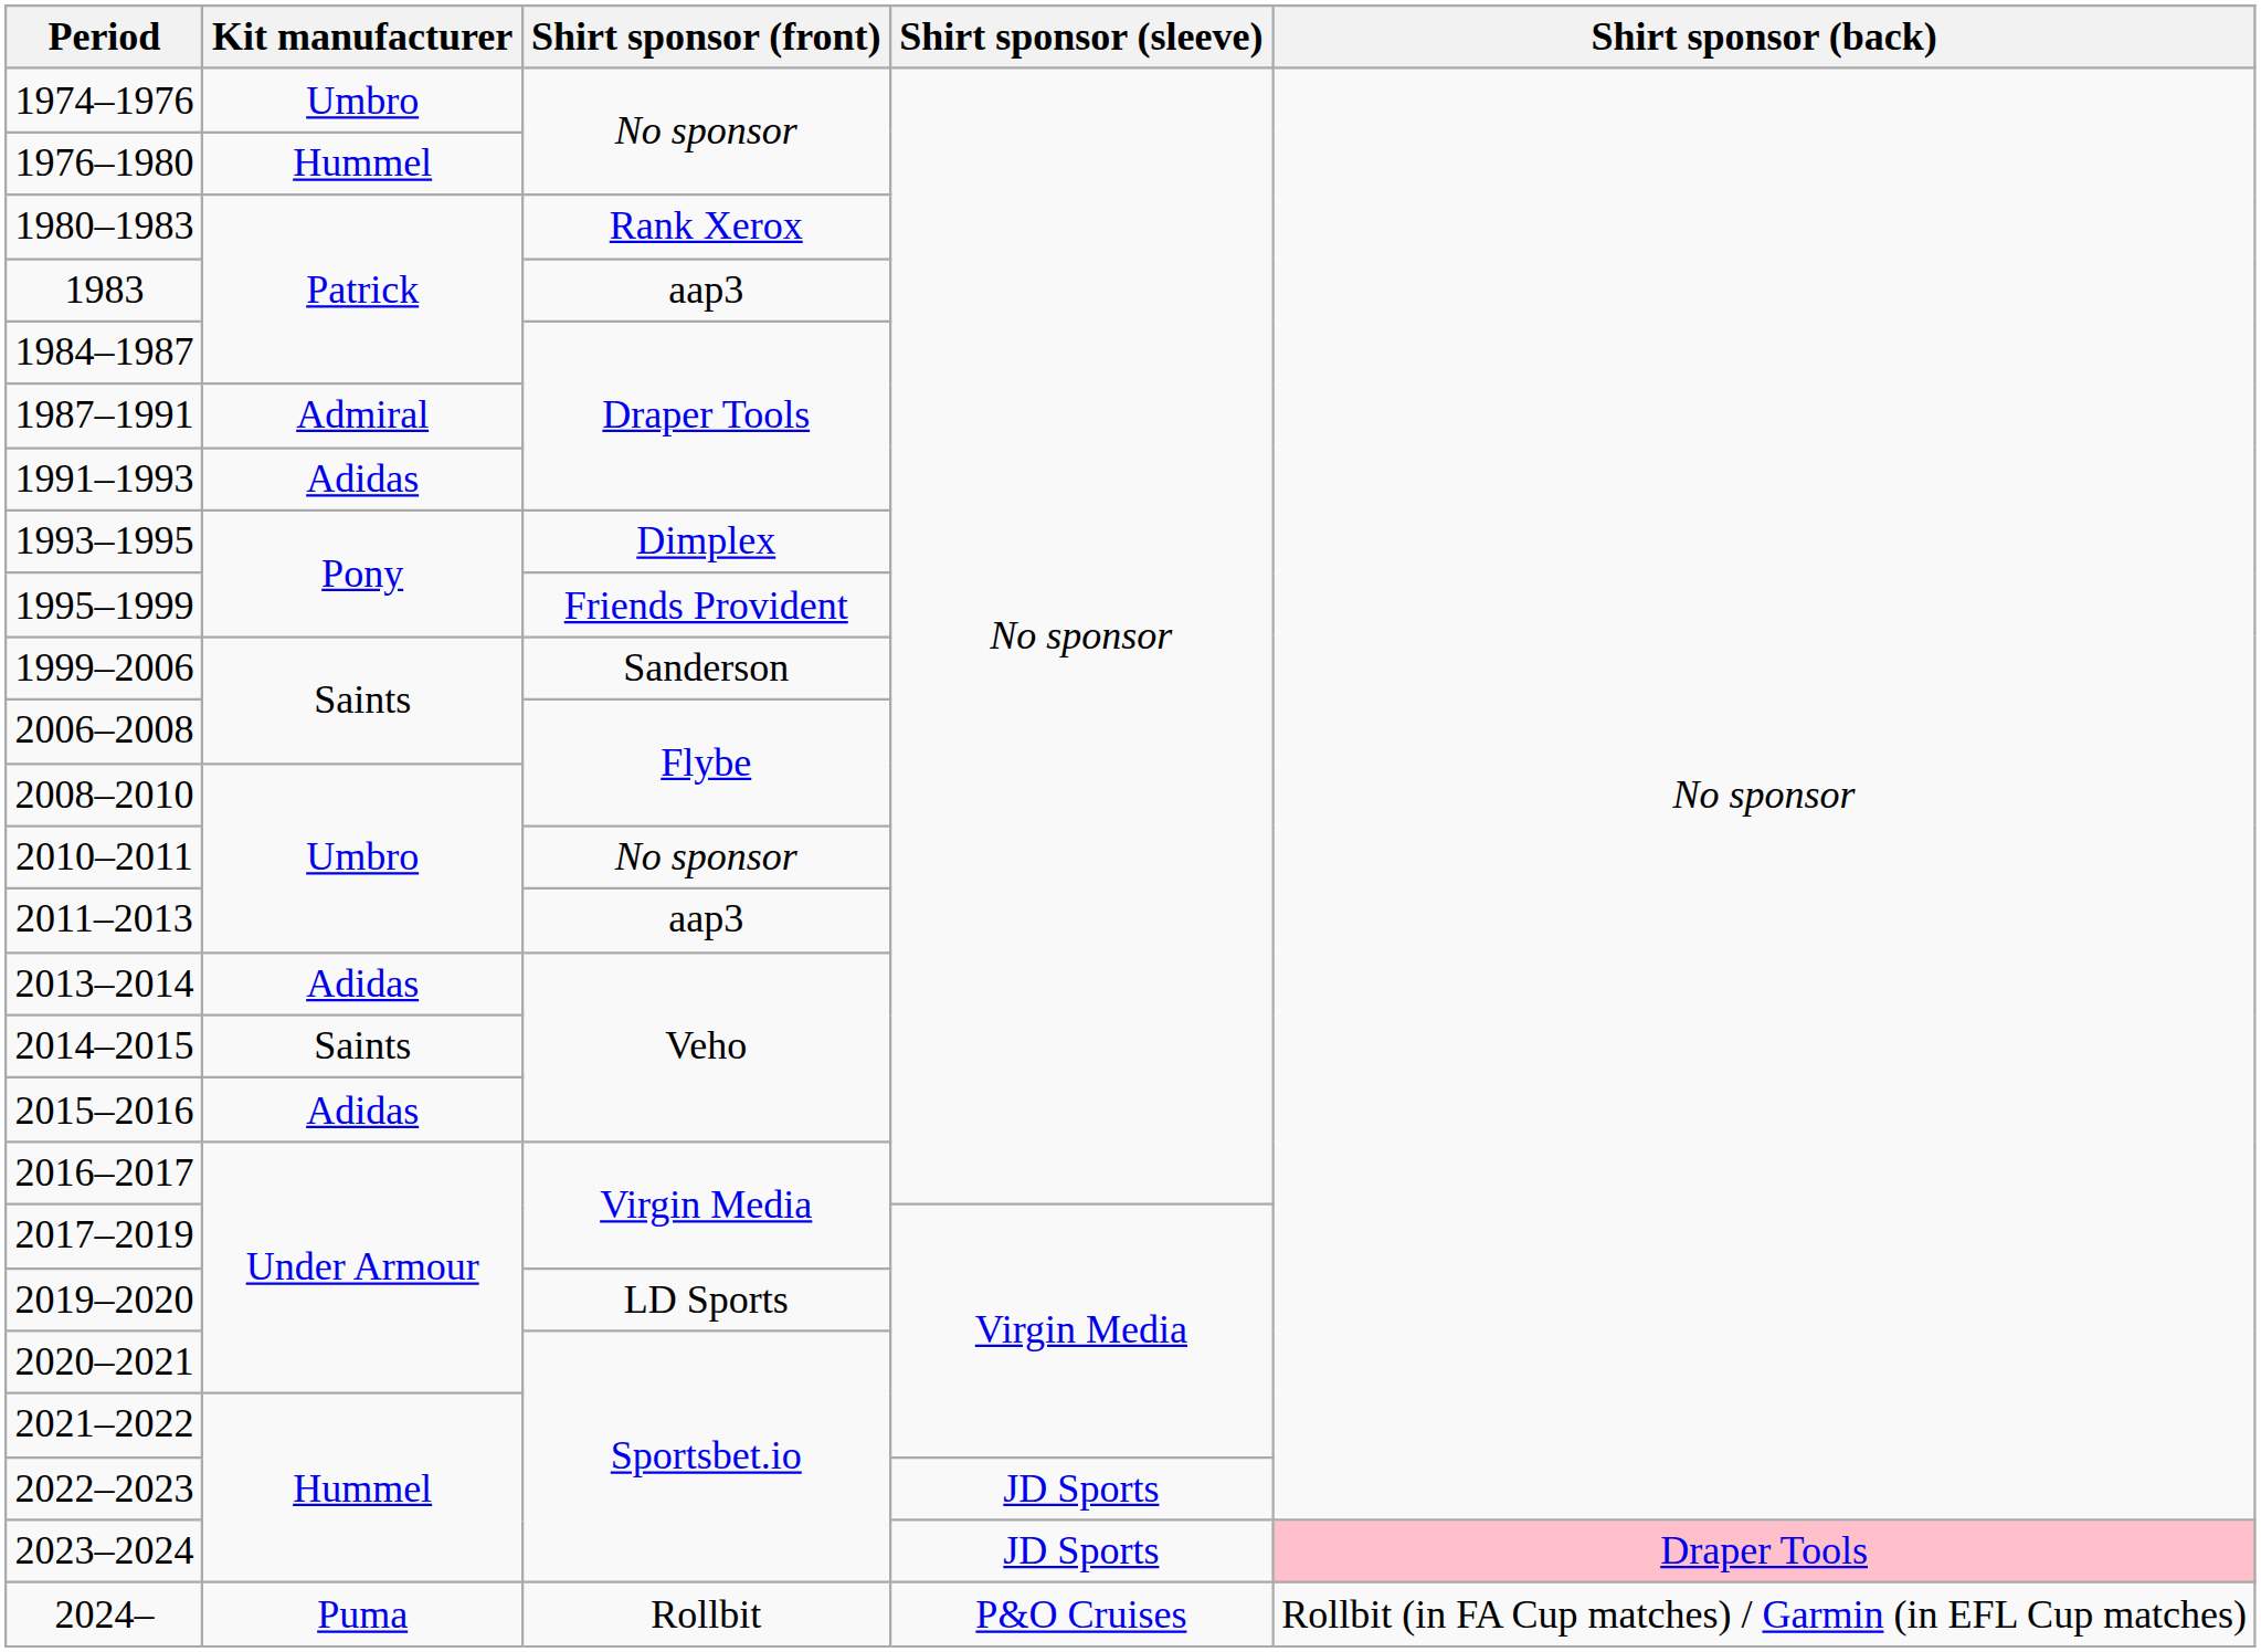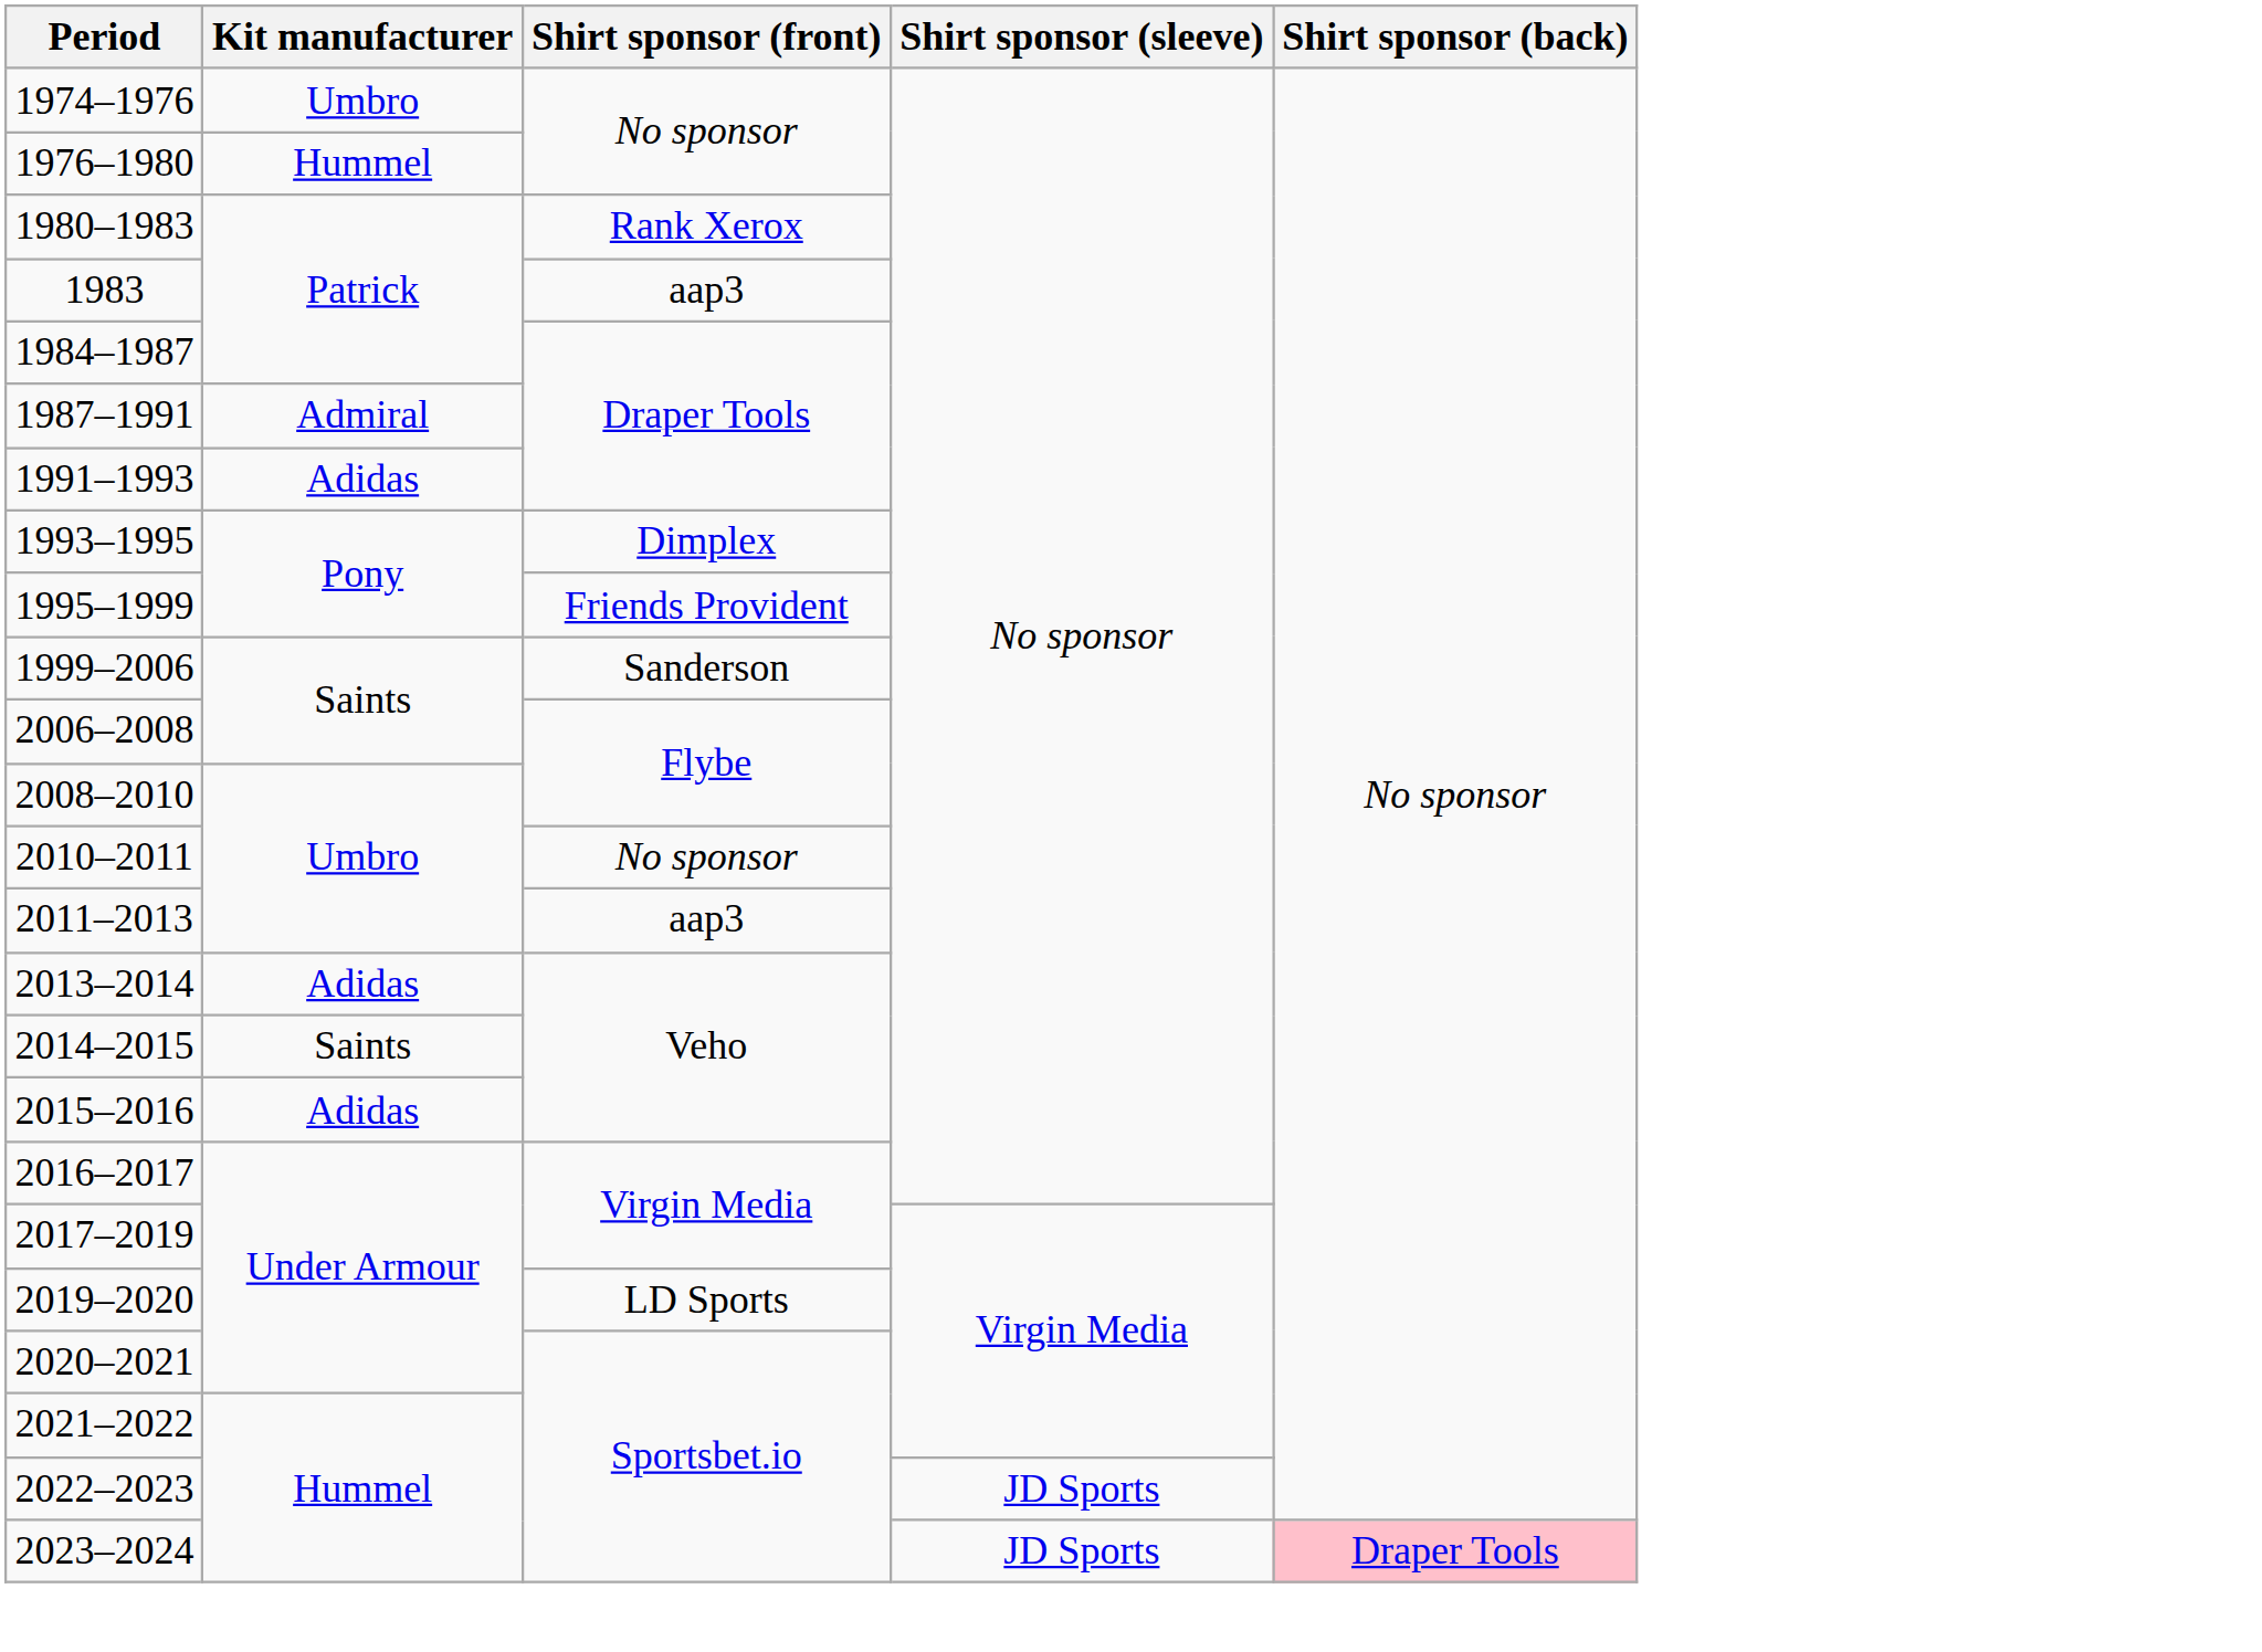- row: 2024– | Puma | Rollbit | P&O Cruises | Rollbit (in FA Cup matches) / Garmin (in EFL Cup matches)
